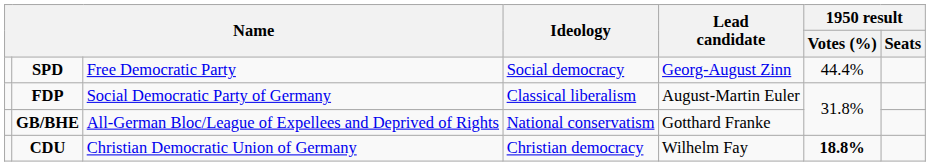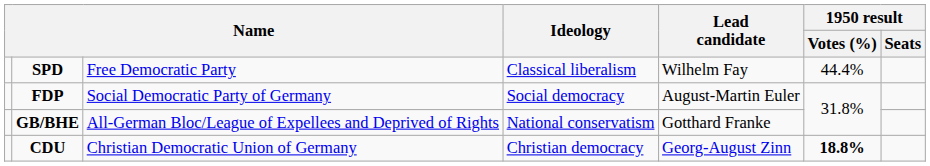SPD | Ideology: Social democracy -> Classical liberalism
SPD | Lead candidate: Georg-August Zinn -> Wilhelm Fay
FDP | Ideology: Classical liberalism -> Social democracy
CDU | Lead candidate: Wilhelm Fay -> Georg-August Zinn
